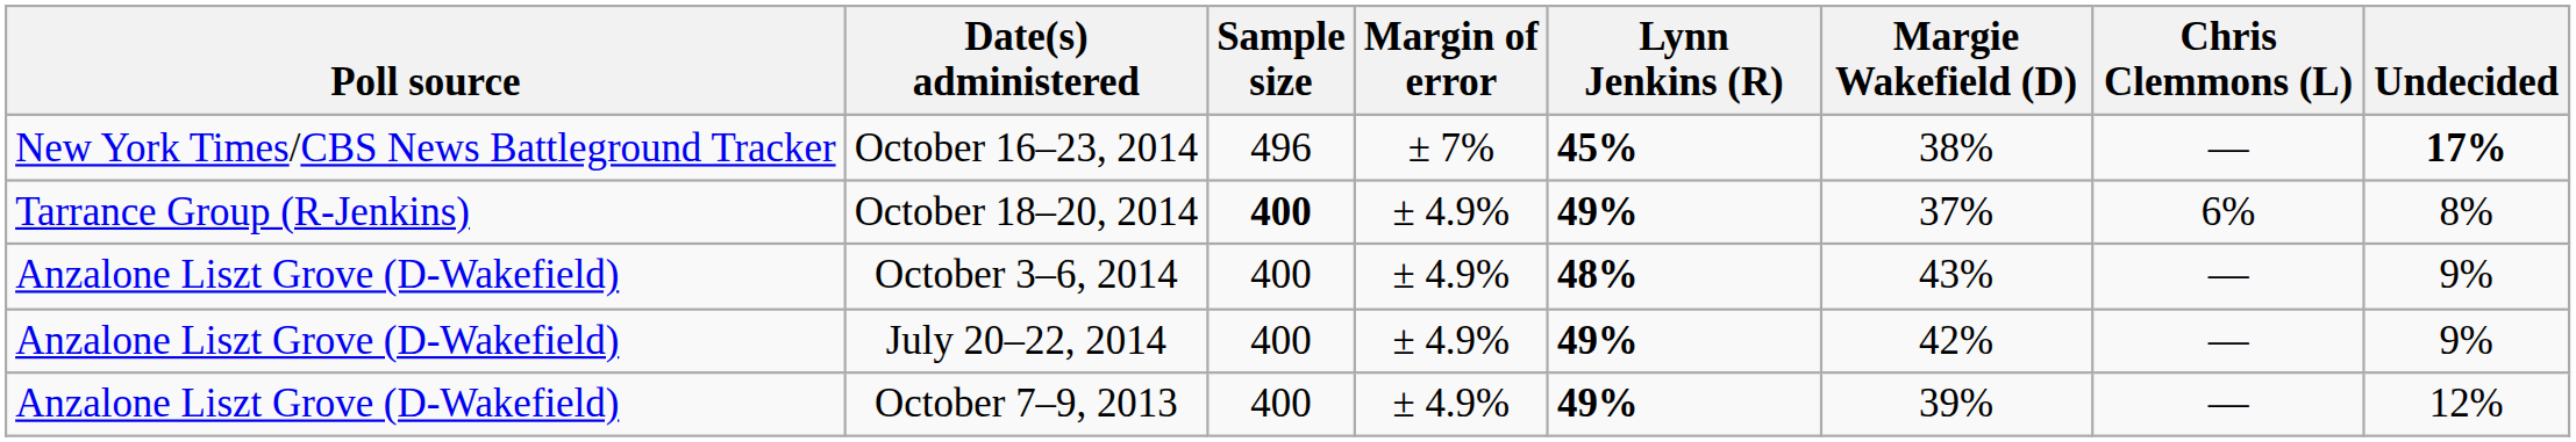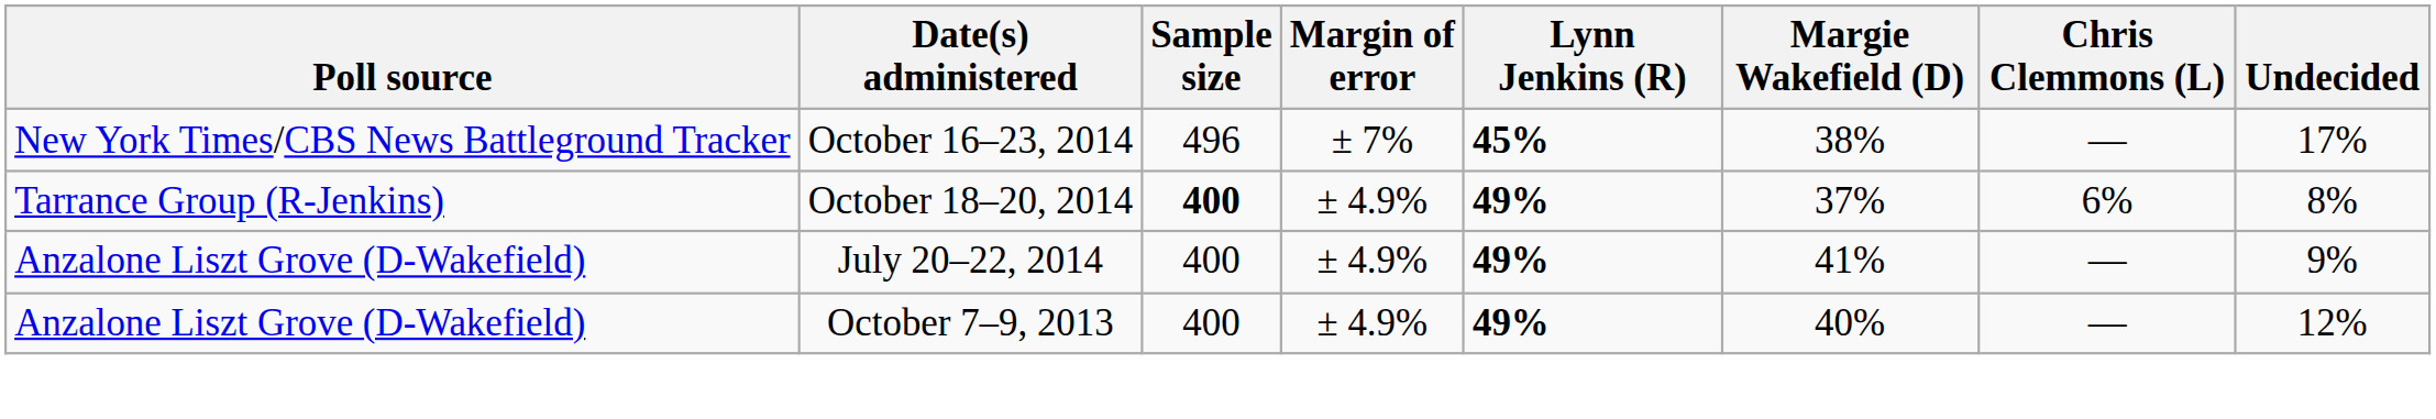October 16–23, 2014 | Undecided: bold -> normal
- row: Anzalone Liszt Grove (D-Wakefield) | October 3–6, 2014 | 400 | ± 4.9% | 48% | 43% | — | 9%
July 20–22, 2014 | Margie Wakefield (D): 42% -> 41%
October 7–9, 2013 | Margie Wakefield (D): 39% -> 40%
